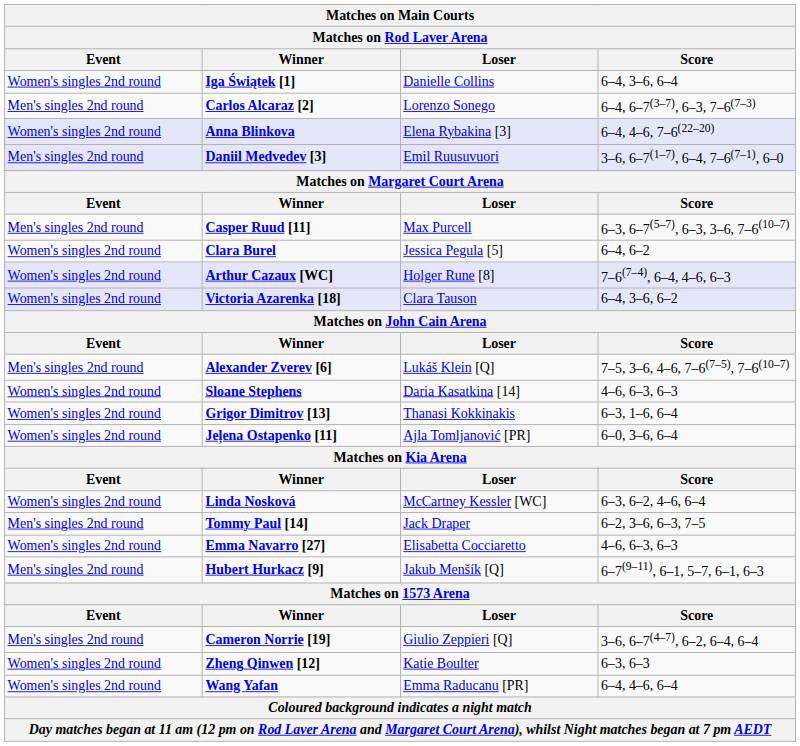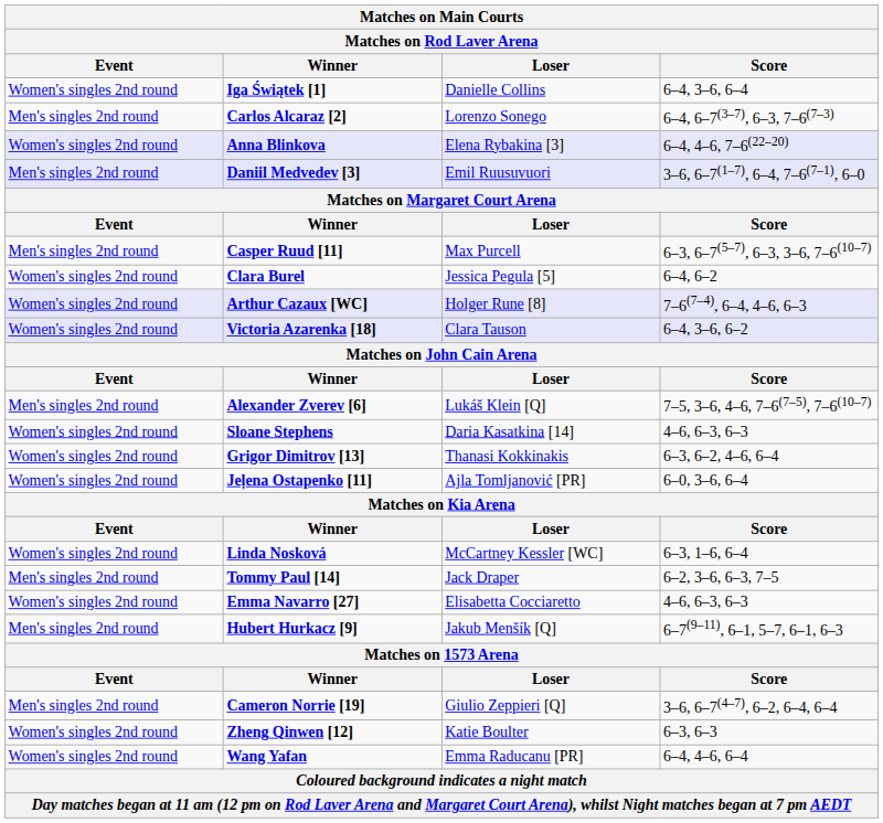Grigor Dimitrov [13] | Score: 6–3, 1–6, 6–4 -> 6–3, 6–2, 4–6, 6–4
Linda Nosková | Score: 6–3, 6–2, 4–6, 6–4 -> 6–3, 1–6, 6–4
